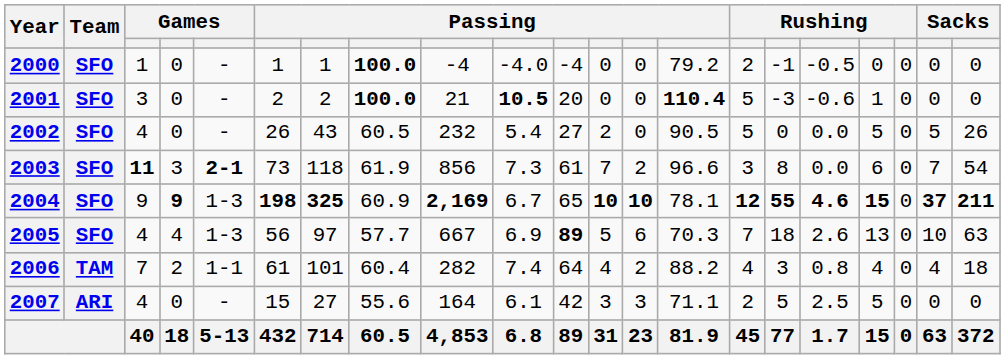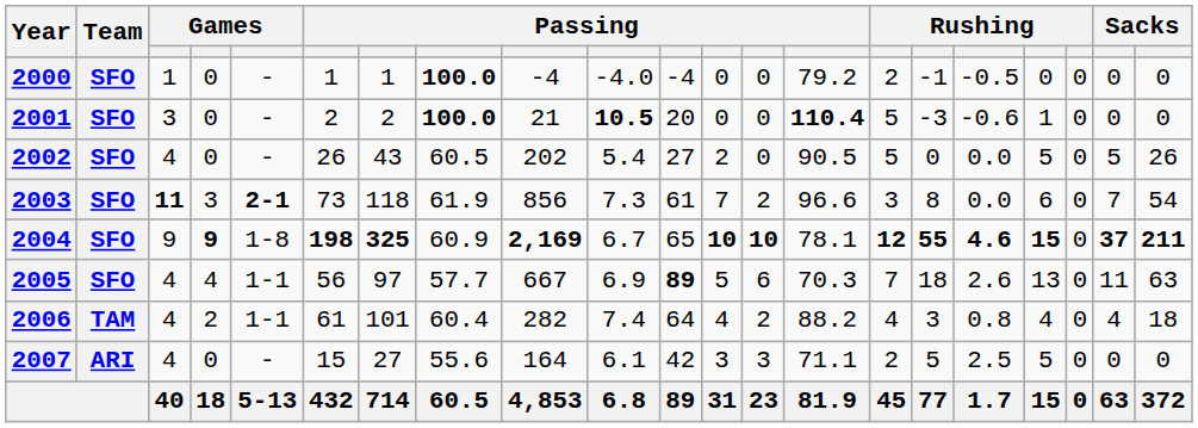2002 | column 9: 232 -> 202
2004 | column 5: 1-3 -> 1-8
2005 | column 5: 1-3 -> 1-1
2005 | column 20: 10 -> 11
2006 | column 3: 7 -> 4
